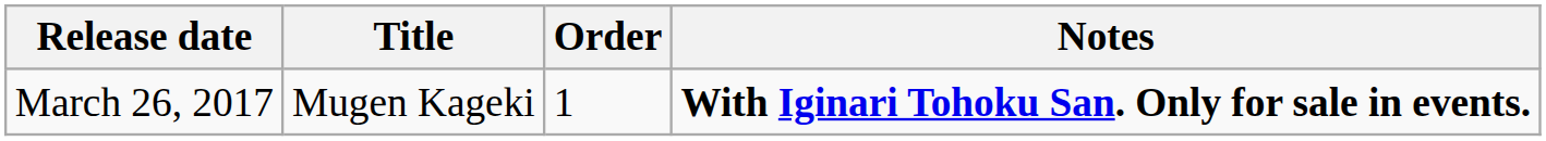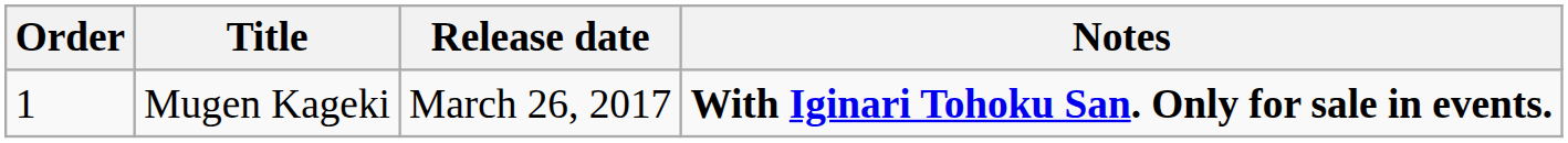columns swapped: Order <-> Release date
